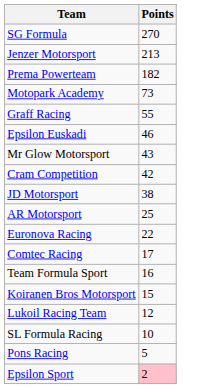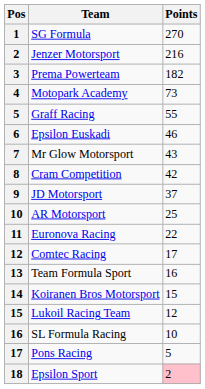+ column: Pos | 1 | 2 | 3 | 4 | 5 | 6 | 7 | 8 | 9 | 10 | 11 | 12 | 13 | 14 | 15 | 16 | 17 | 18
Jenzer Motorsport | Points: 213 -> 216
JD Motorsport | Points: 38 -> 37
